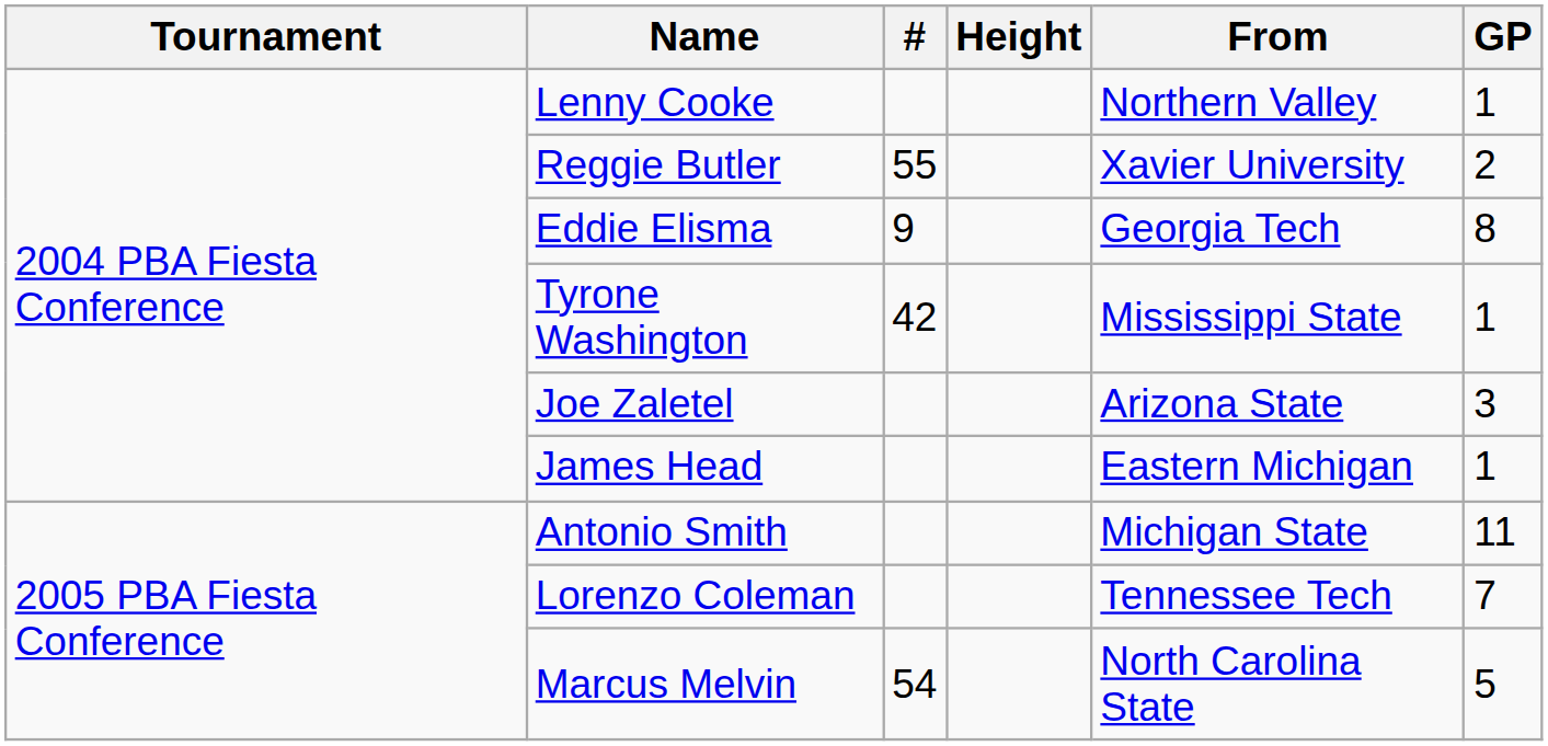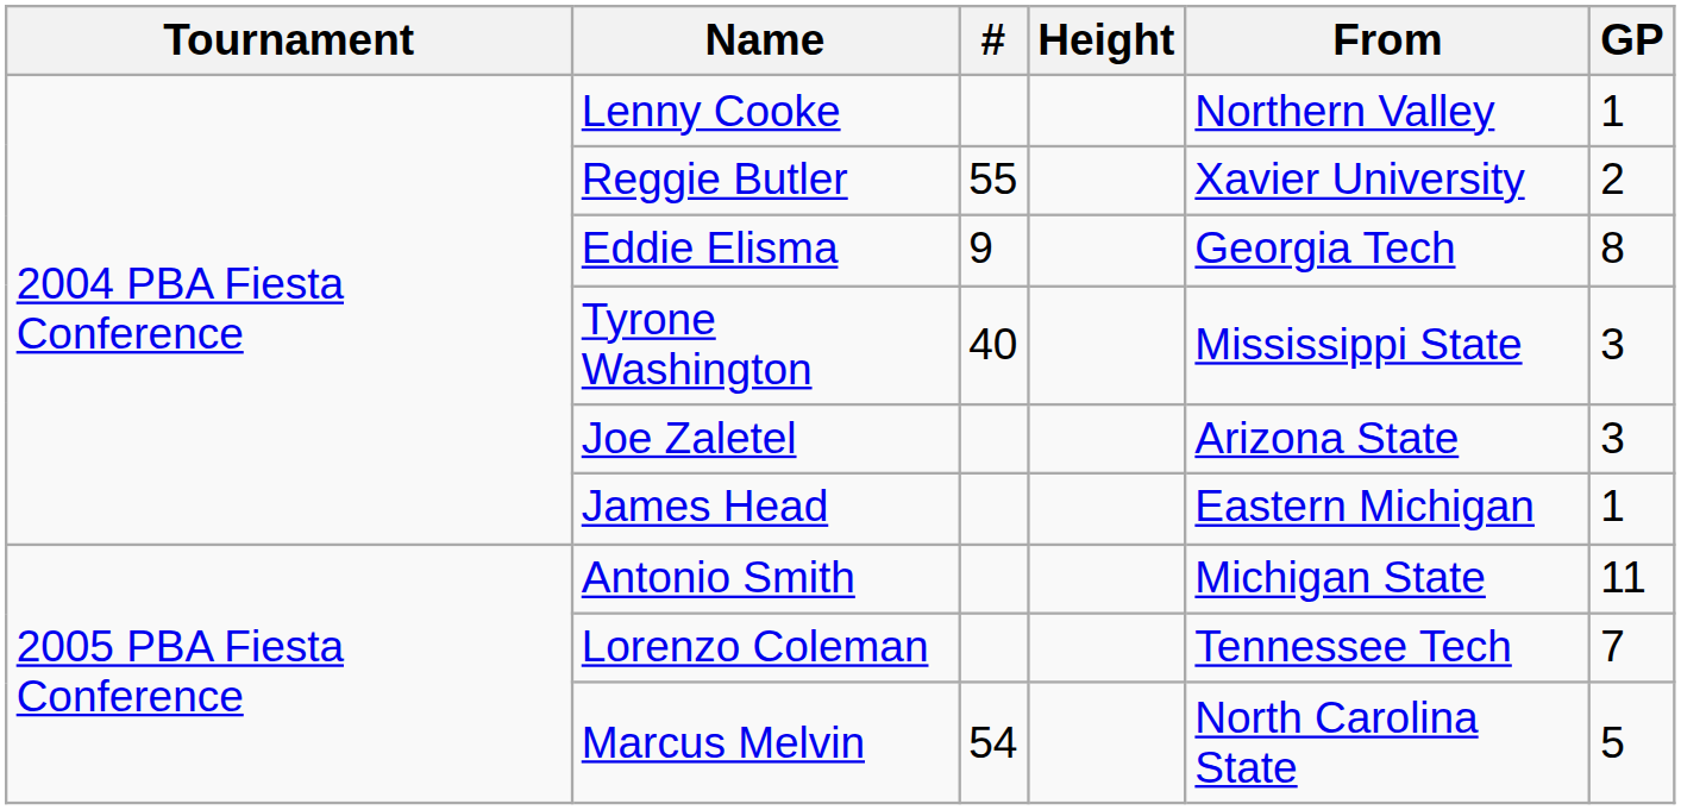Tyrone Washington | #: 42 -> 40
Tyrone Washington | GP: 1 -> 3
